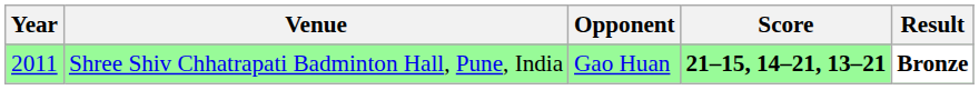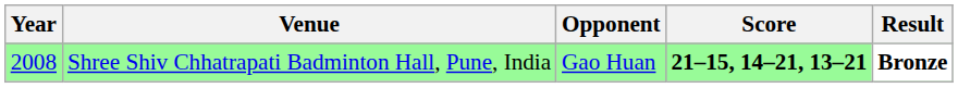Shree Shiv Chhatrapati Badminton Hall, Pune, India | Year: 2011 -> 2008
